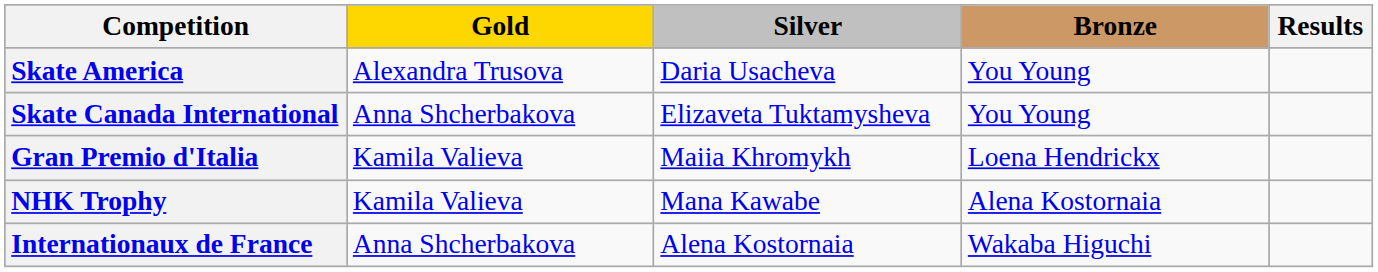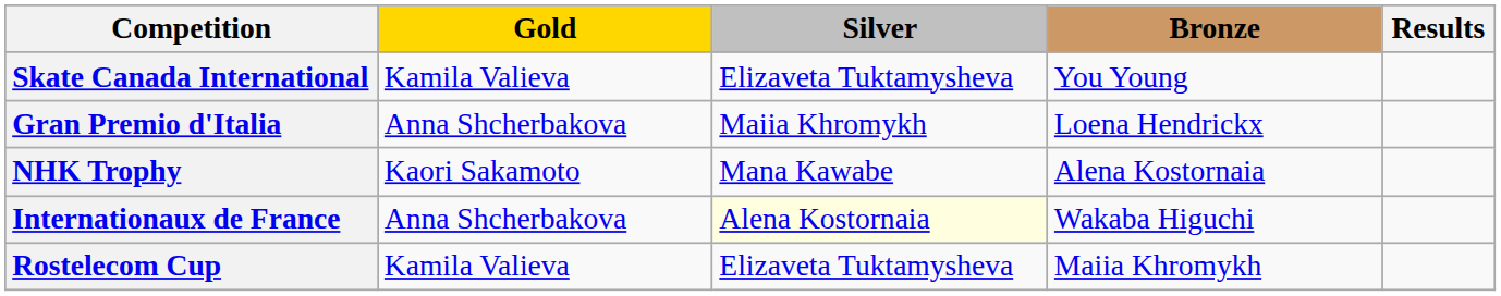- row: Skate America | Alexandra Trusova | Daria Usacheva | You Young
Skate Canada International | Gold: Anna Shcherbakova -> Kamila Valieva
Gran Premio d'Italia | Gold: Kamila Valieva -> Anna Shcherbakova
NHK Trophy | Gold: Kamila Valieva -> Kaori Sakamoto
Internationaux de France | Silver: no background -> lightyellow background
+ row: Rostelecom Cup | Kamila Valieva | Elizaveta Tuktamysheva | Maiia Khromykh
